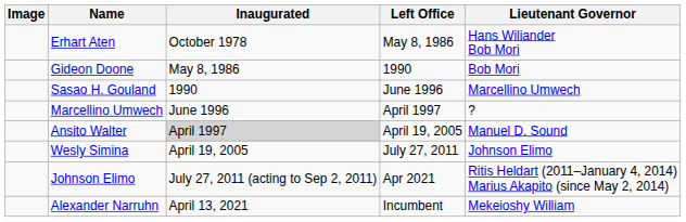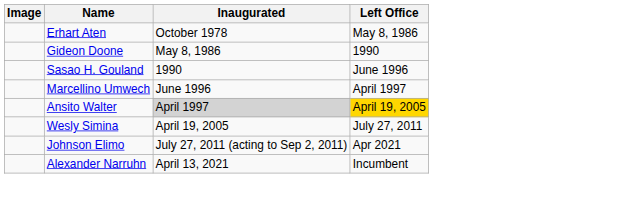- column: Lieutenant Governor | Hans Wiliander Bob Mori | Bob Mori | Marcellino Umwech | ? | Manuel D. Sound | Johnson Elimo | Ritis Heldart (2011–January 4, 2014) Marius Akapito (since May 2, 2014) | Mekeioshy William
Ansito Walter | Left Office: no background -> gold background
